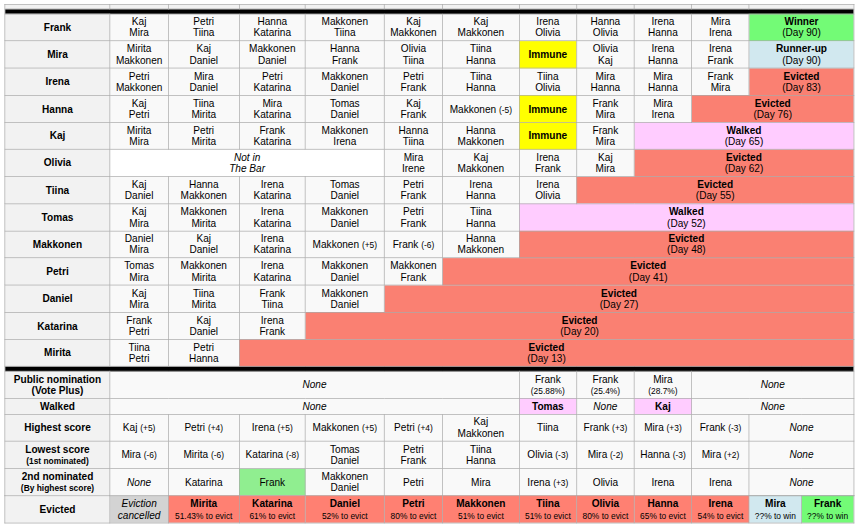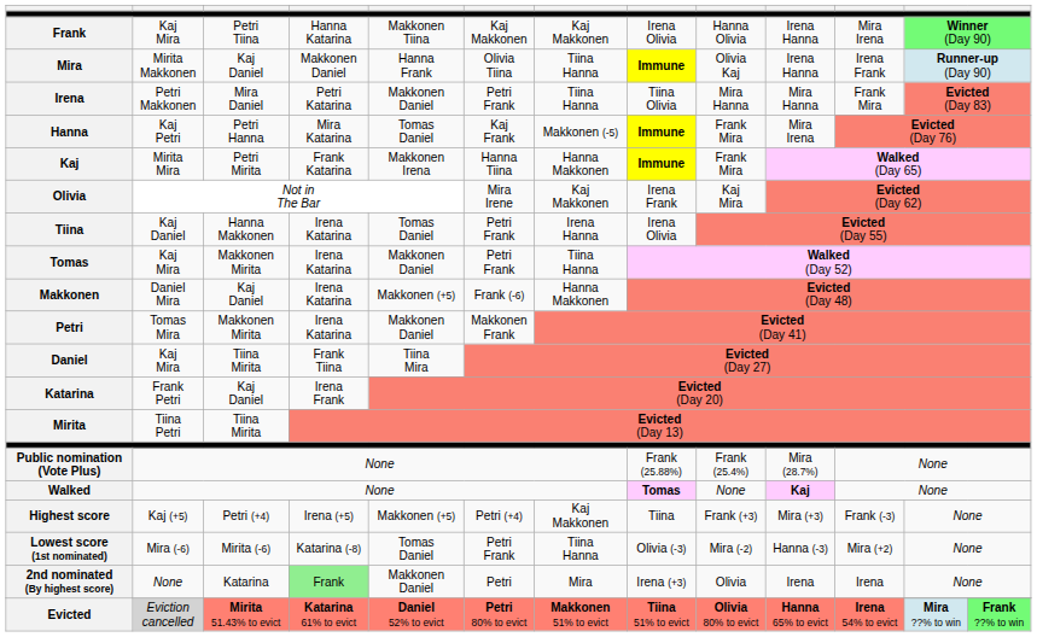Hanna | column 3: Tiina Mirita -> Petri Hanna
Daniel | column 5: Makkonen Daniel -> Tiina Mira
Mirita | column 3: Petri Hanna -> Tiina Mirita
